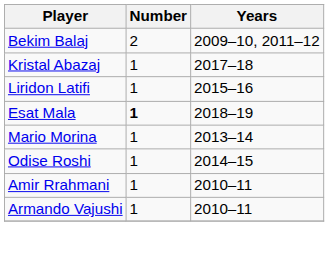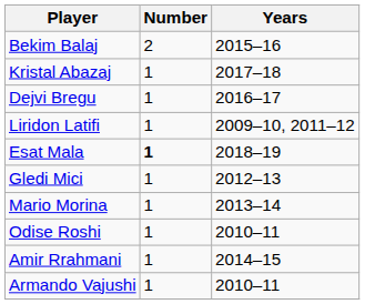Bekim Balaj | Years: 2009–10, 2011–12 -> 2015–16
+ row: Dejvi Bregu | 1 | 2016–17
Liridon Latifi | Years: 2015–16 -> 2009–10, 2011–12
+ row: Gledi Mici | 1 | 2012–13
Odise Roshi | Years: 2014–15 -> 2010–11
Amir Rrahmani | Years: 2010–11 -> 2014–15
